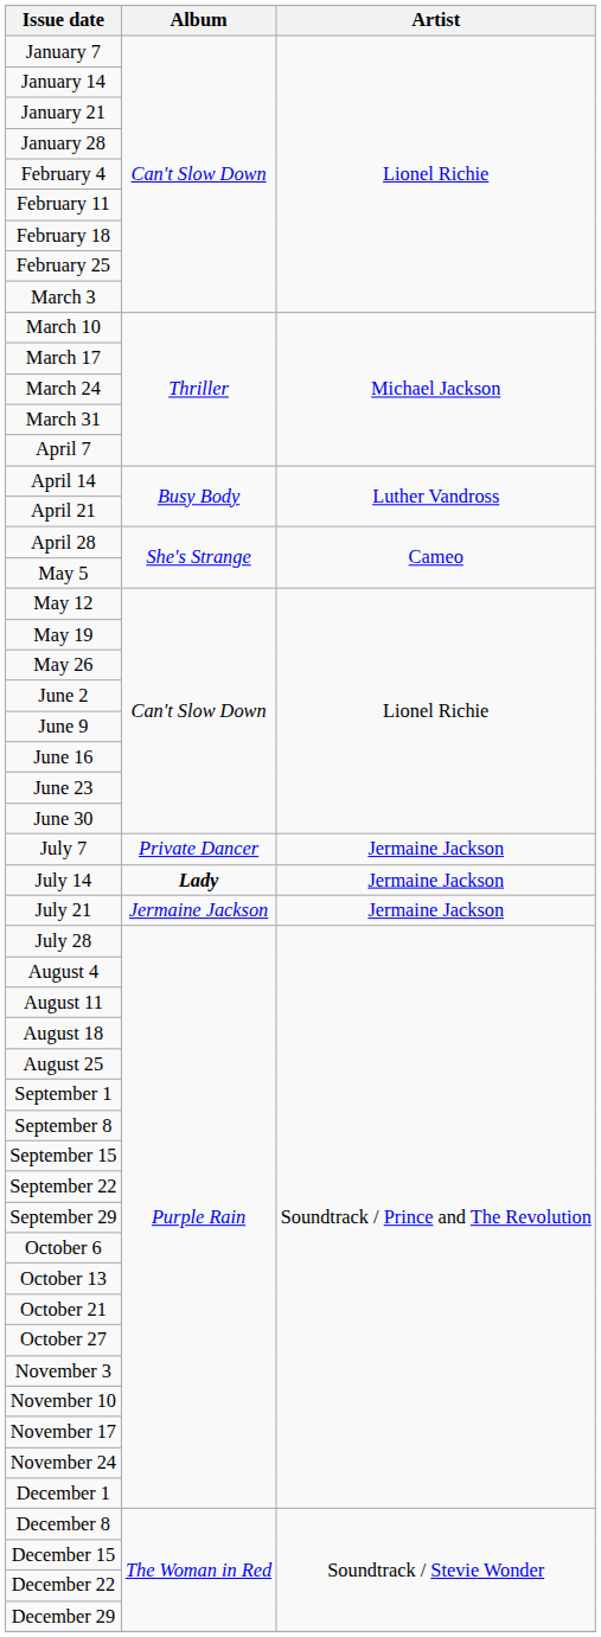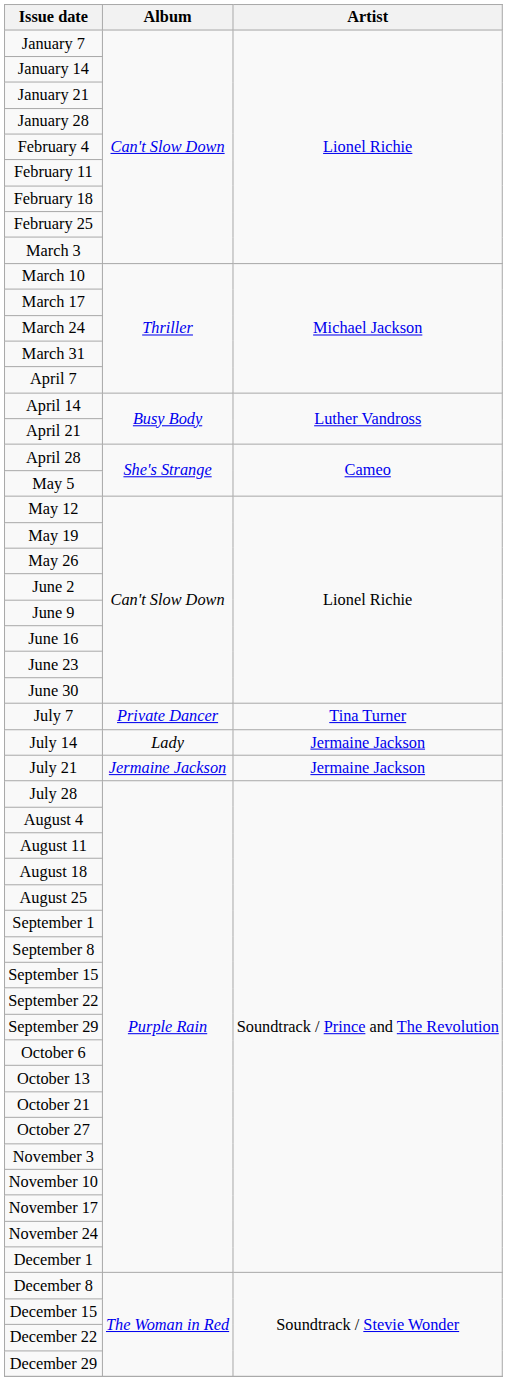July 7 | Artist: Jermaine Jackson -> Tina Turner
July 14 | Album: bold -> normal
